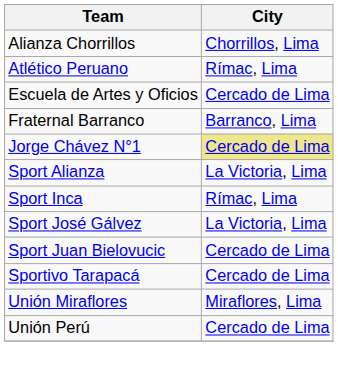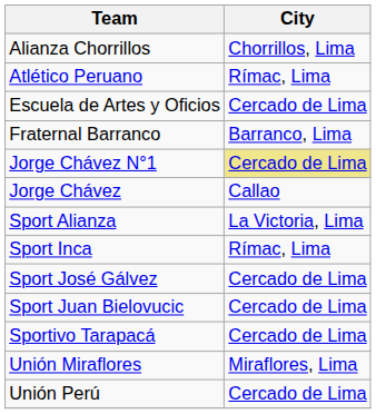+ row: Jorge Chávez | Callao
Sport José Gálvez | City: La Victoria, Lima -> Cercado de Lima
